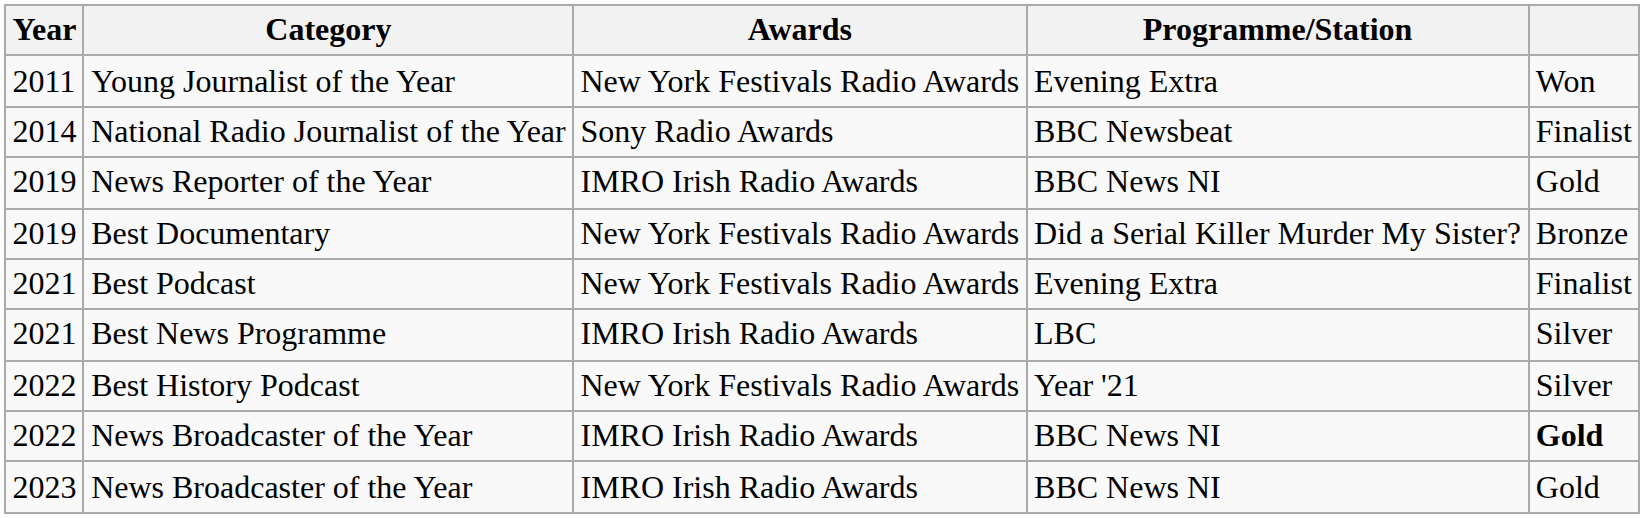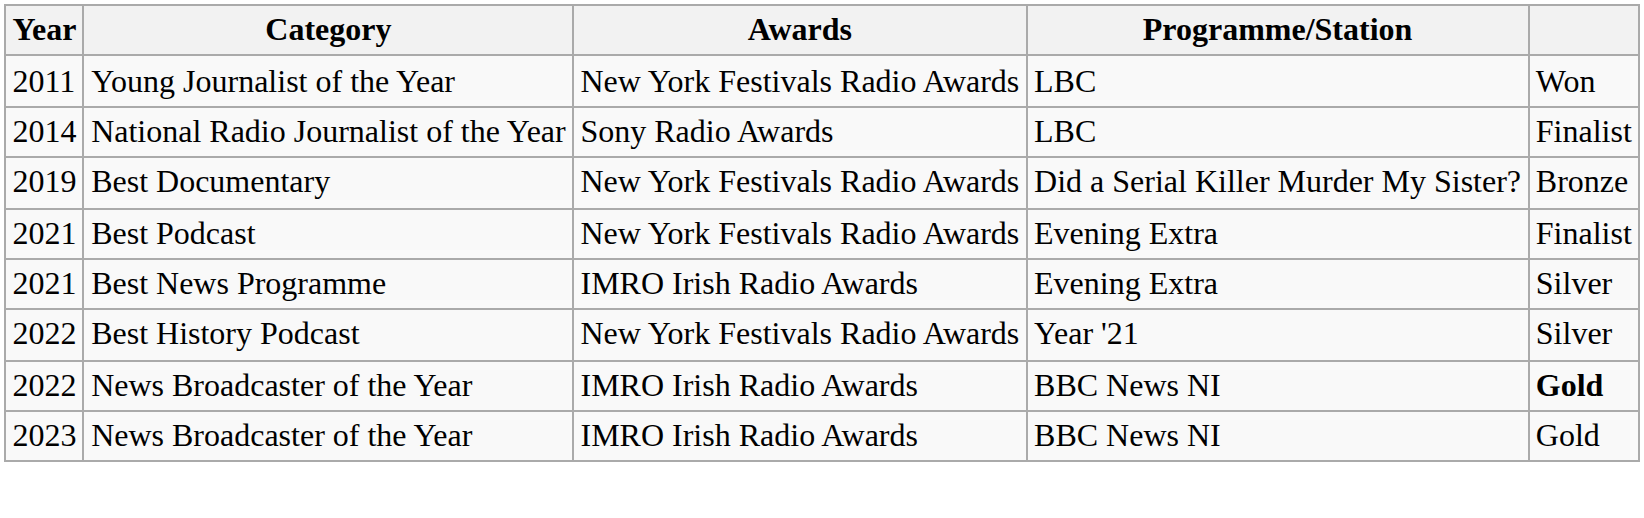Young Journalist of the Year | Programme/Station: Evening Extra -> LBC
National Radio Journalist of the Year | Programme/Station: BBC Newsbeat -> LBC
- row: 2019 | News Reporter of the Year | IMRO Irish Radio Awards | BBC News NI | Gold
Best News Programme | Programme/Station: LBC -> Evening Extra
